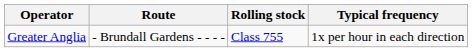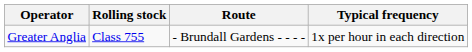columns swapped: Route <-> Rolling stock
